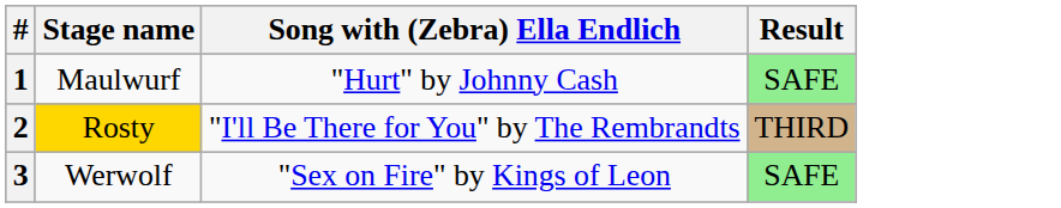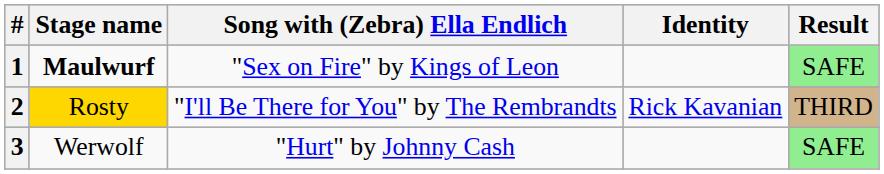+ column: Identity | Rick Kavanian
1 | Stage name: normal -> bold
1 | Song with (Zebra) Ella Endlich: "Hurt" by Johnny Cash -> "Sex on Fire" by Kings of Leon
3 | Song with (Zebra) Ella Endlich: "Sex on Fire" by Kings of Leon -> "Hurt" by Johnny Cash
